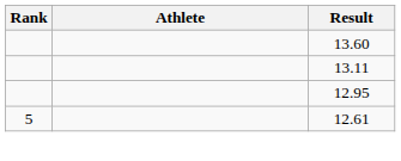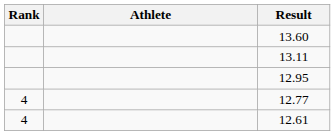+ row: 4 | 12.77
12.61 | Rank: 5 -> 4
